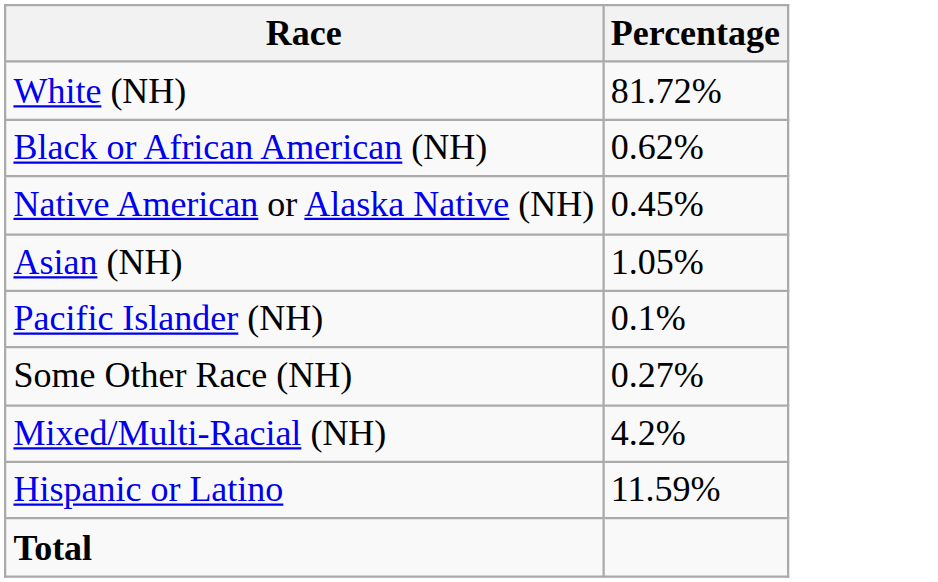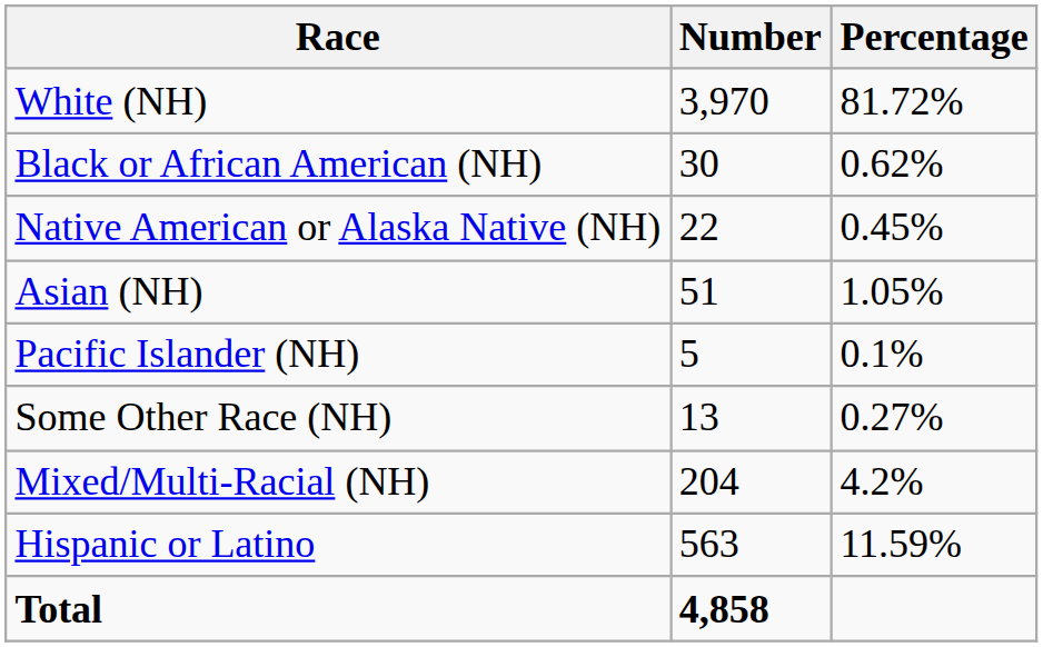+ column: Number | 3,970 | 30 | 22 | 51 | 5 | 13 | 204 | 563 | 4,858
